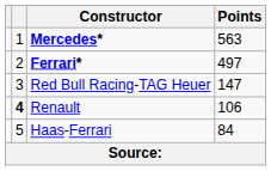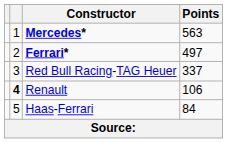Red Bull Racing-TAG Heuer | Points: 147 -> 337
